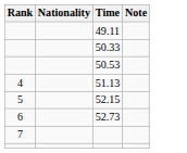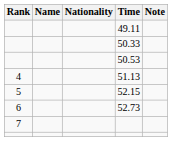+ column: Name
